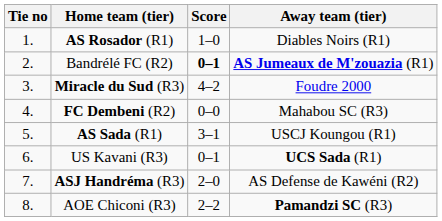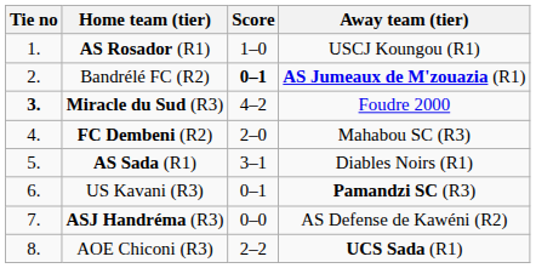AS Rosador (R1) | Away team (tier): Diables Noirs (R1) -> USCJ Koungou (R1)
Miracle du Sud (R3) | Tie no: normal -> bold
FC Dembeni (R2) | Score: 0–0 -> 2–0
AS Sada (R1) | Away team (tier): USCJ Koungou (R1) -> Diables Noirs (R1)
US Kavani (R3) | Away team (tier): UCS Sada (R1) -> Pamandzi SC (R3)
ASJ Handréma (R3) | Score: 2–0 -> 0–0
AOE Chiconi (R3) | Away team (tier): Pamandzi SC (R3) -> UCS Sada (R1)
